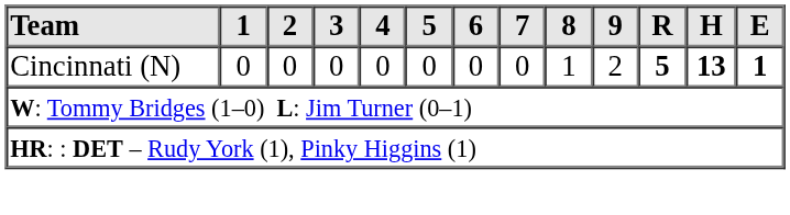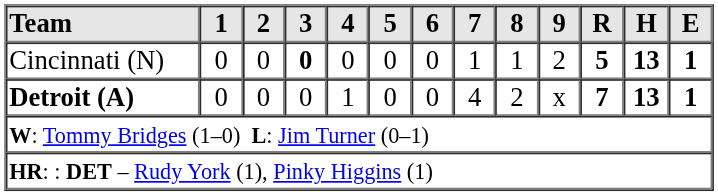Cincinnati (N) | 3: normal -> bold
Cincinnati (N) | 7: 0 -> 1
+ row: Detroit (A) | 0 | 0 | 0 | 1 | 0 | 0 | 4 | 2 | x | 7 | 13 | 1
